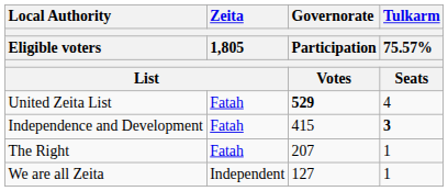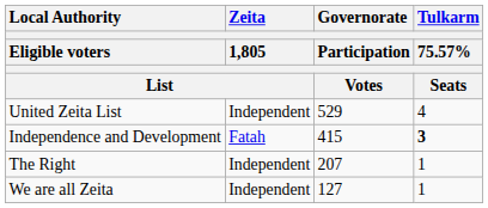United Zeita List | Zeita / 1,805 / List: Fatah -> Independent
United Zeita List | Governorate / Participation / Votes: bold -> normal
The Right | Zeita / 1,805 / List: Fatah -> Independent
